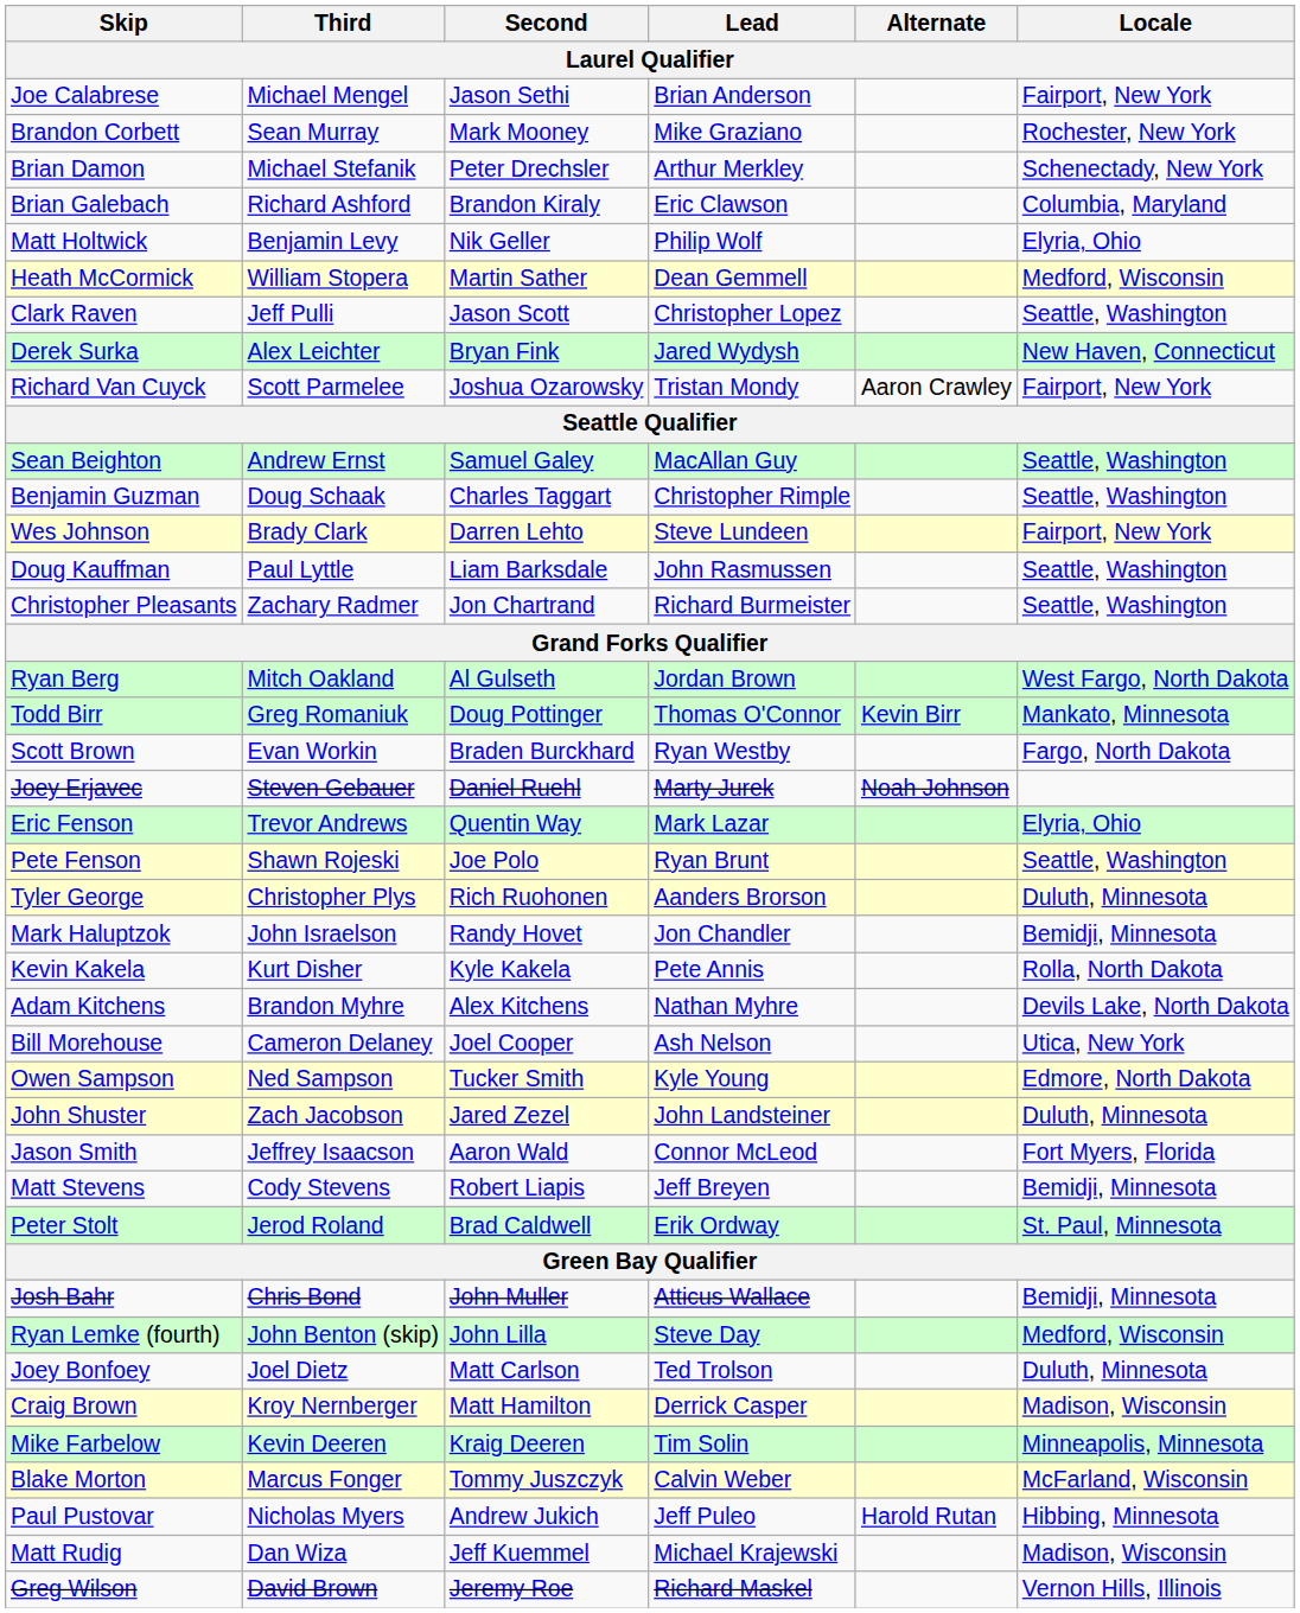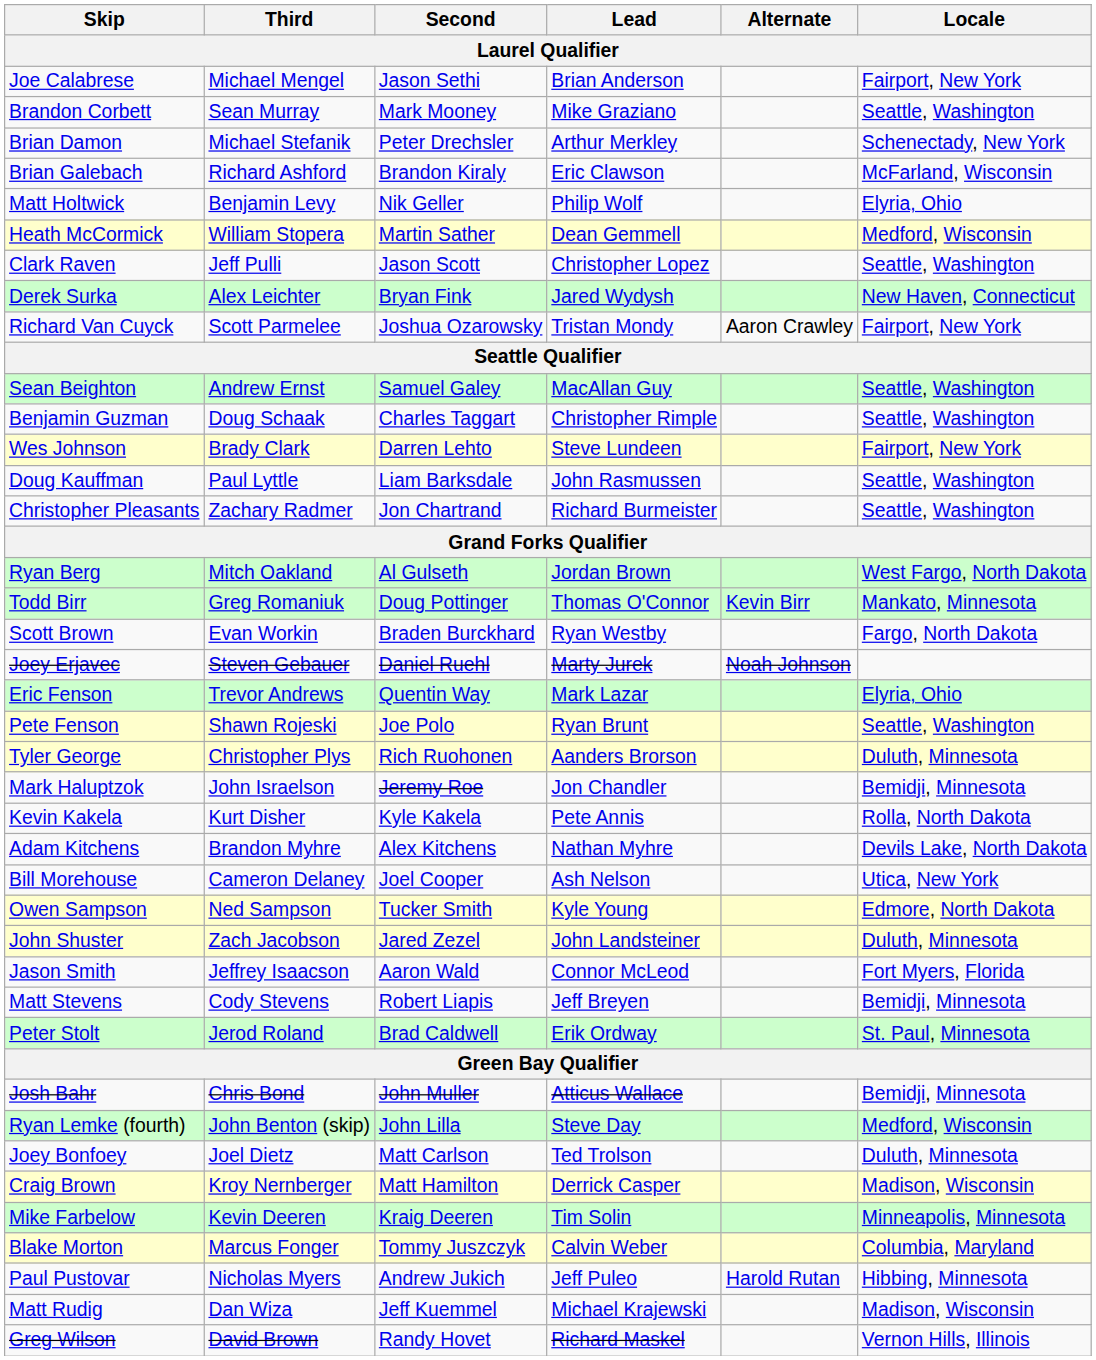Brandon Corbett | Locale: Rochester, New York -> Seattle, Washington
Brian Galebach | Locale: Columbia, Maryland -> McFarland, Wisconsin
Mark Haluptzok | Second: Randy Hovet -> Jeremy Roe
Blake Morton | Locale: McFarland, Wisconsin -> Columbia, Maryland
Greg Wilson | Second: Jeremy Roe -> Randy Hovet
